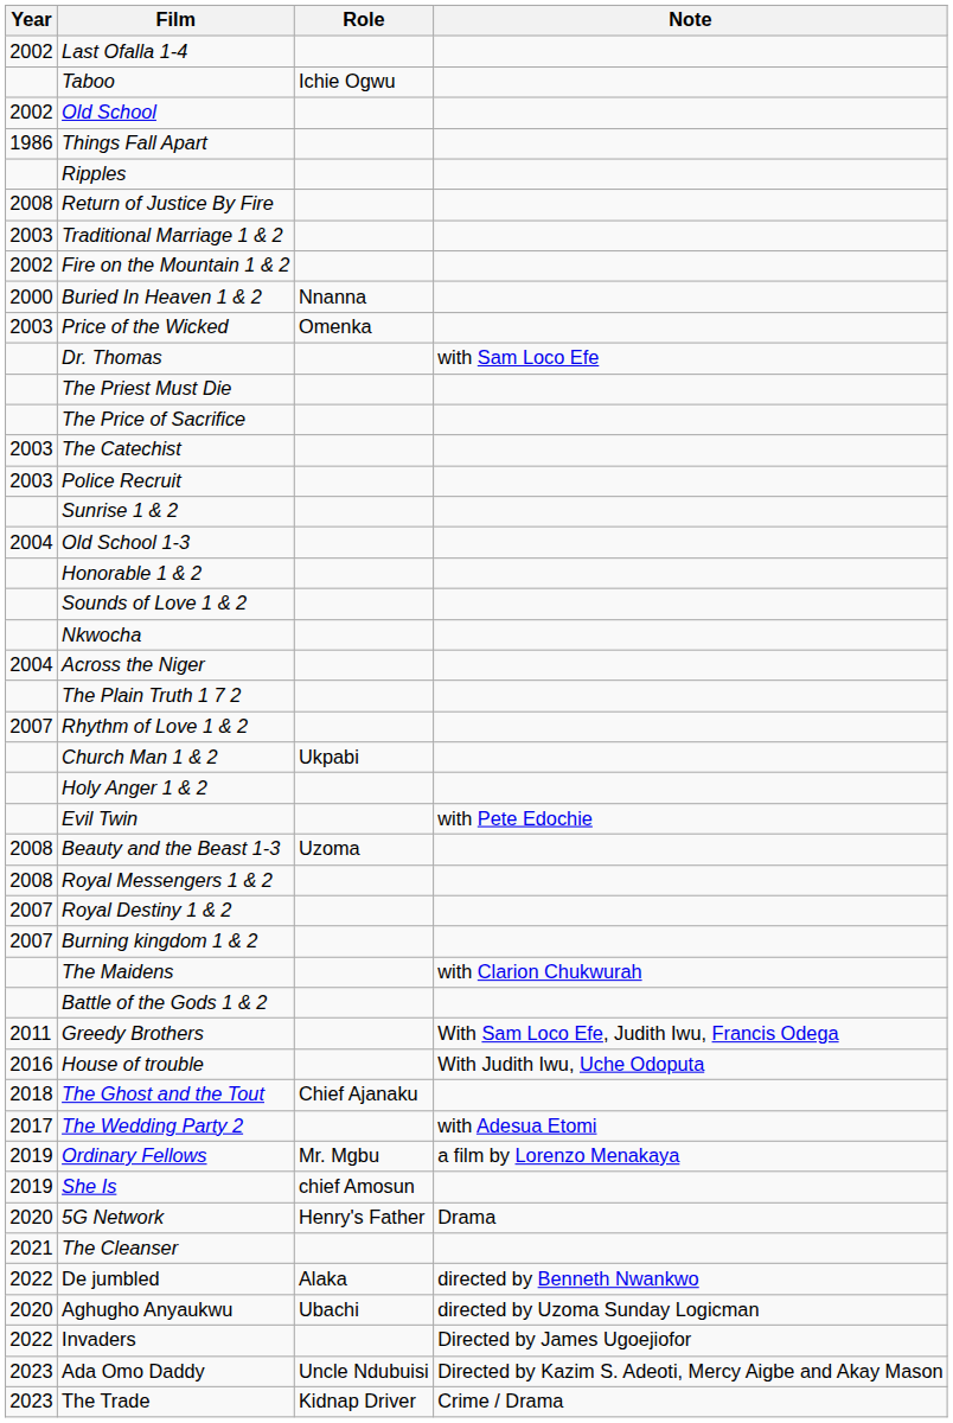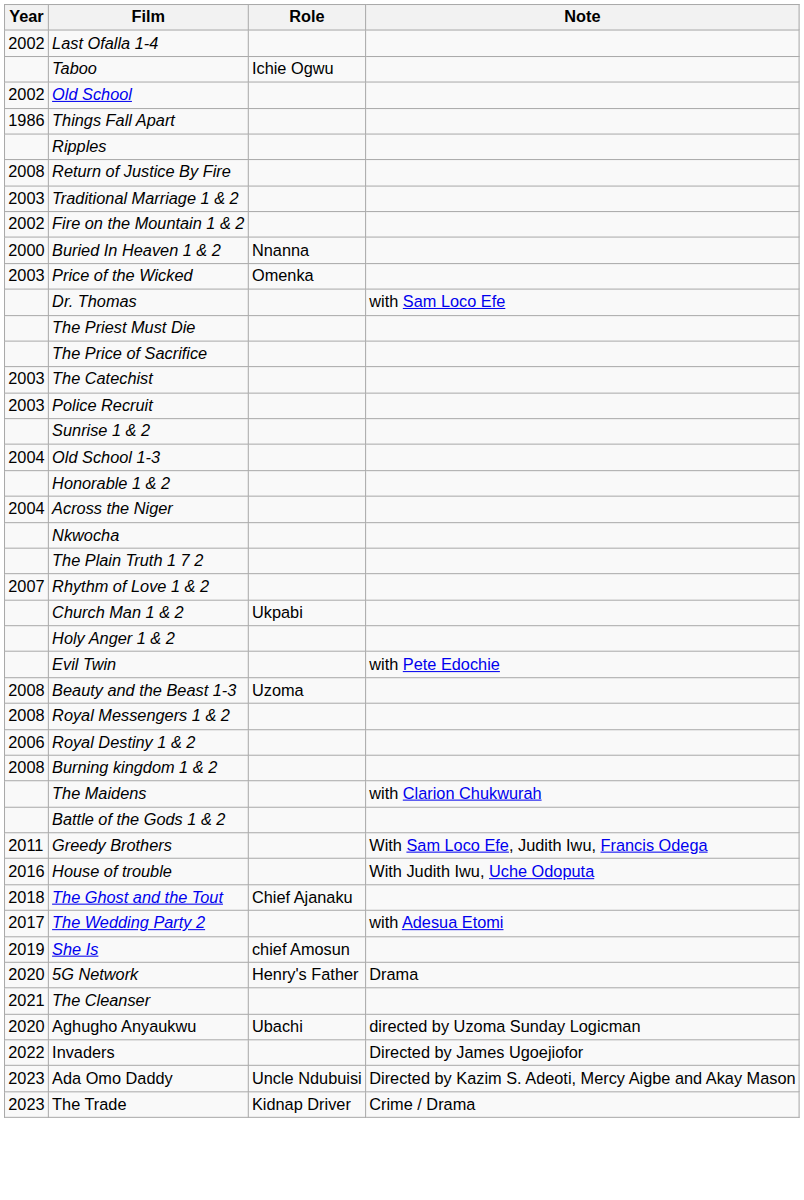- row: Sounds of Love 1 & 2
rows swapped: Nkwocha <-> Across the Niger
Royal Destiny 1 & 2 | Year: 2007 -> 2006
Burning kingdom 1 & 2 | Year: 2007 -> 2008
- row: 2019 | Ordinary Fellows | Mr. Mgbu | a film by Lorenzo Menakaya
- row: 2022 | De jumbled | Alaka | directed by Benneth Nwankwo
